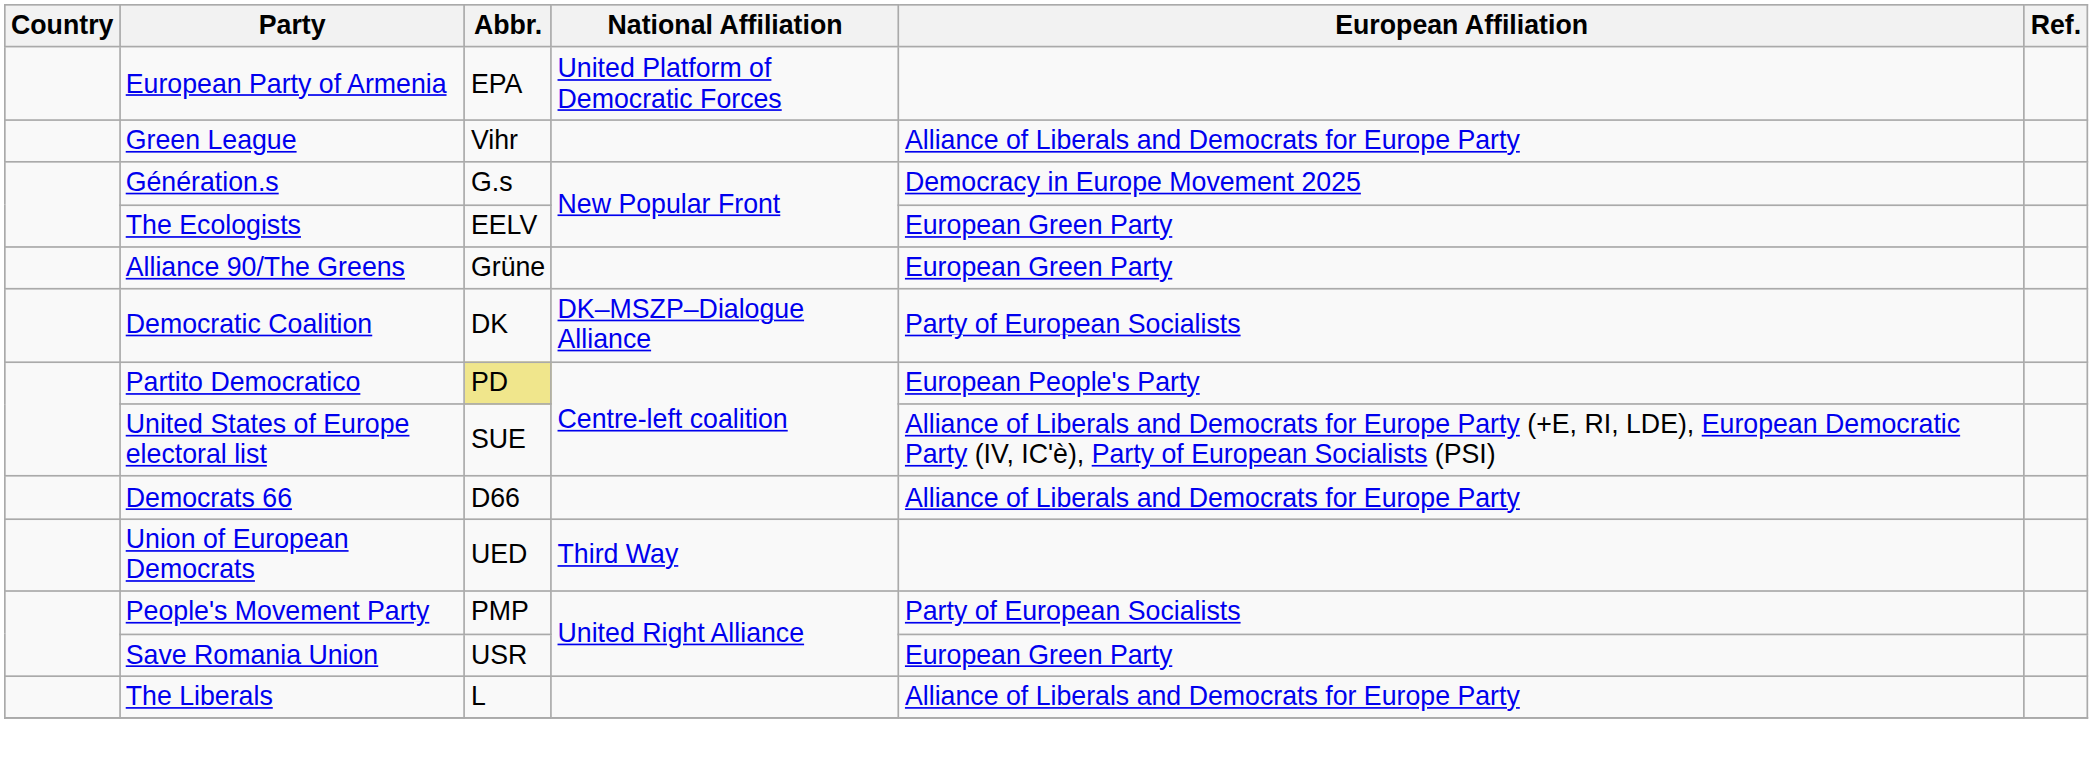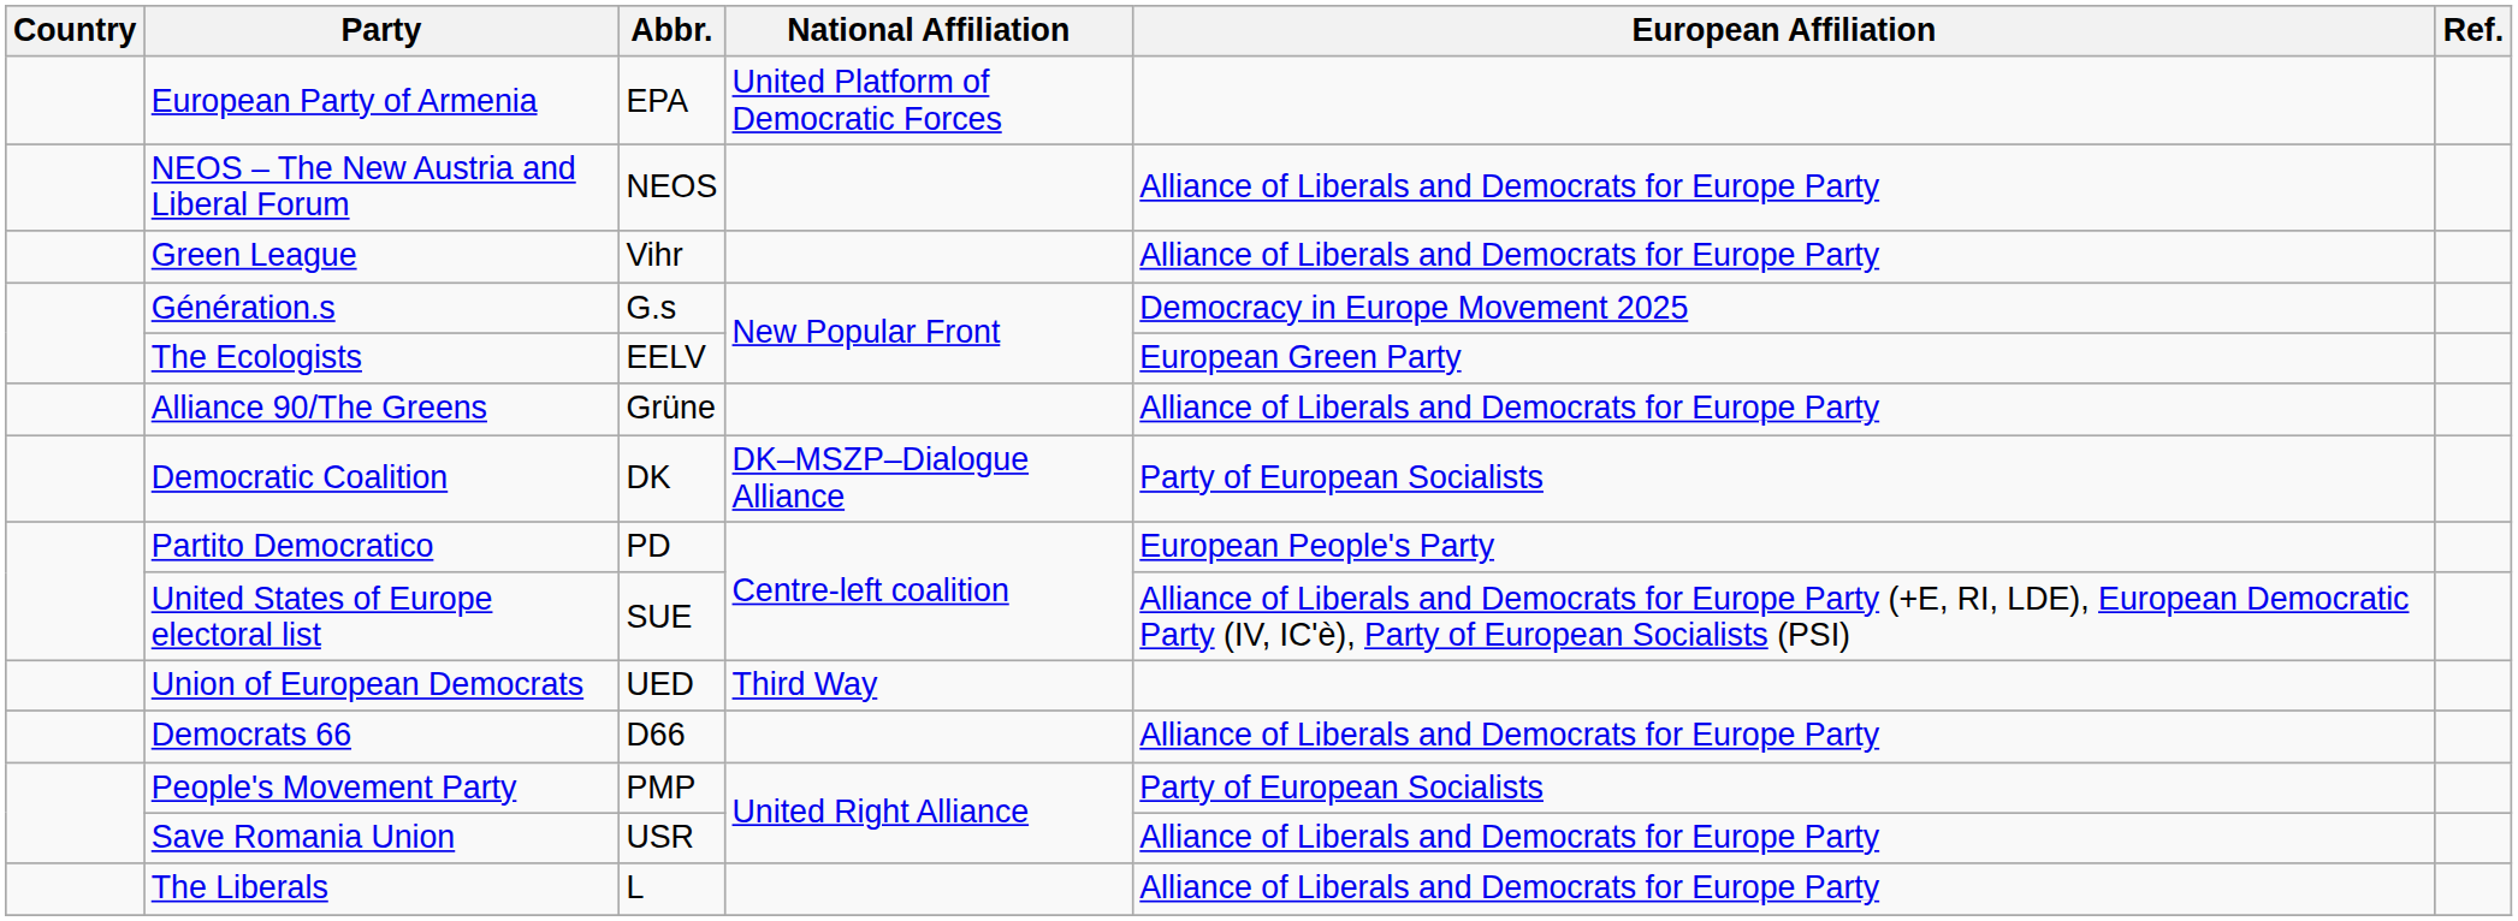+ row: NEOS – The New Austria and Liberal Forum | NEOS | Alliance of Liberals and Democrats for Europe Party
Alliance 90/The Greens | European Affiliation: European Green Party -> Alliance of Liberals and Democrats for Europe Party
Partito Democratico | Abbr.: khaki background -> no background
rows swapped: Democrats 66 <-> Union of European Democrats
Save Romania Union | European Affiliation: European Green Party -> Alliance of Liberals and Democrats for Europe Party
